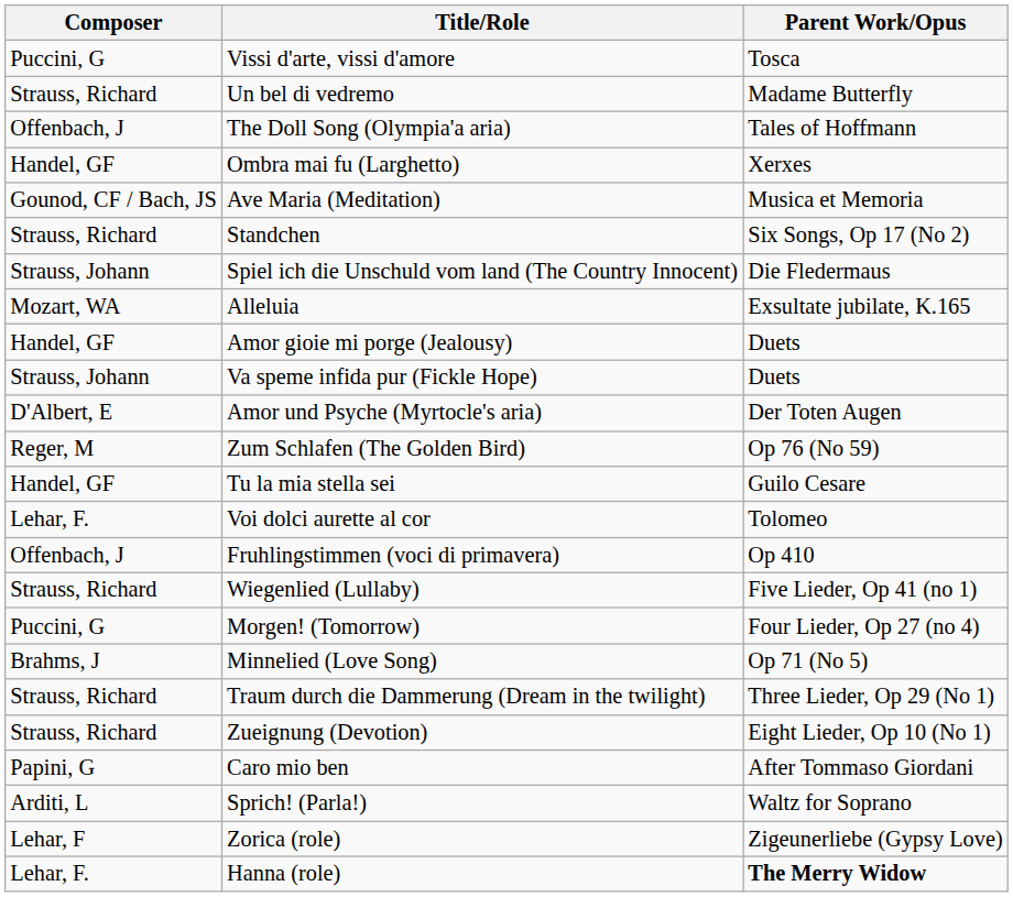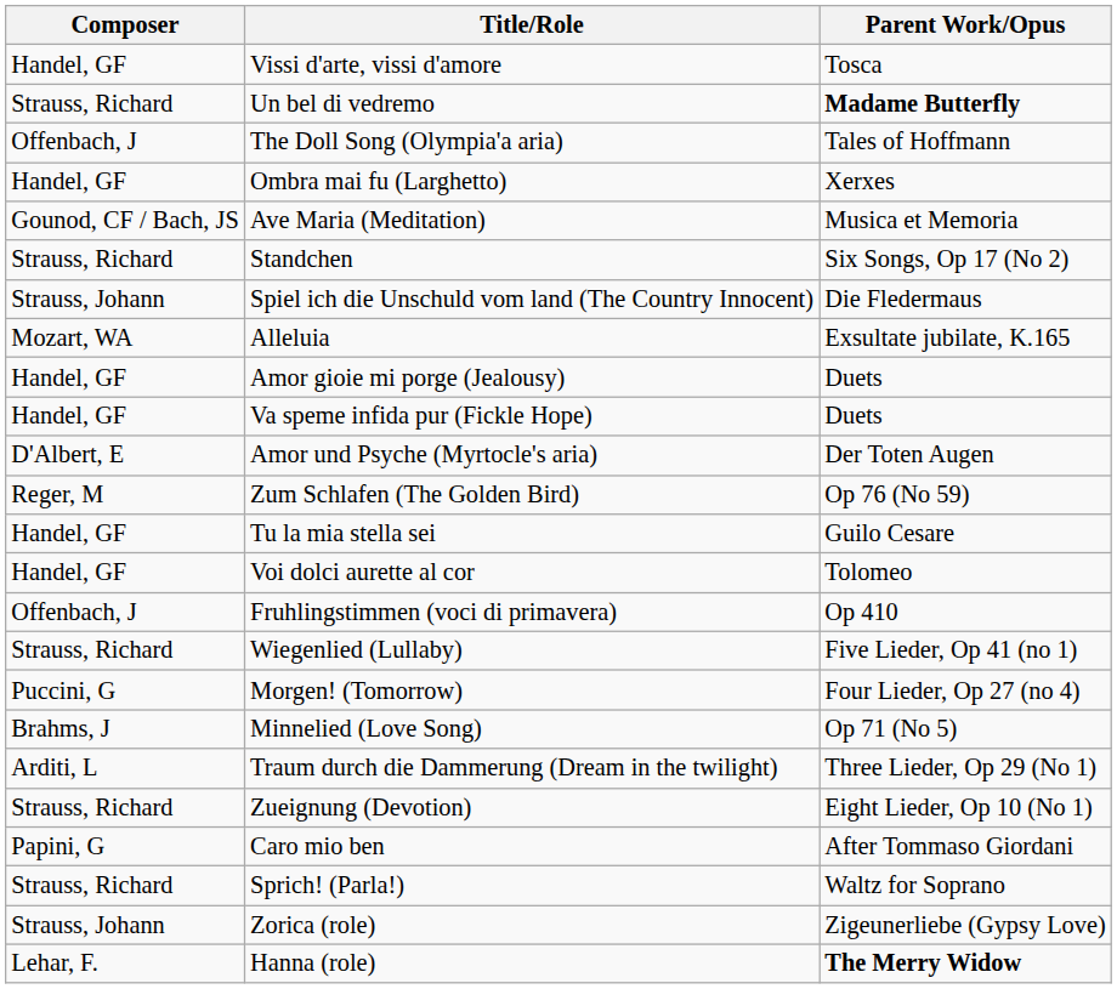Vissi d'arte, vissi d'amore | Composer: Puccini, G -> Handel, GF
Un bel di vedremo | Parent Work/Opus: normal -> bold
Va speme infida pur (Fickle Hope) | Composer: Strauss, Johann -> Handel, GF
Voi dolci aurette al cor | Composer: Lehar, F. -> Handel, GF
Traum durch die Dammerung (Dream in the twilight) | Composer: Strauss, Richard -> Arditi, L
Sprich! (Parla!) | Composer: Arditi, L -> Strauss, Richard
Zorica (role) | Composer: Lehar, F -> Strauss, Johann
